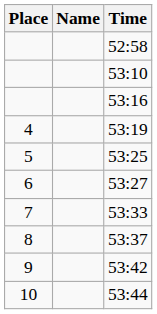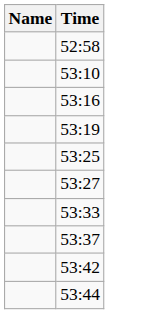- column: Place | 4 | 5 | 6 | 7 | 8 | 9 | 10
